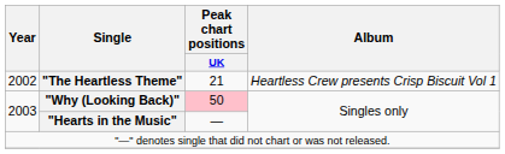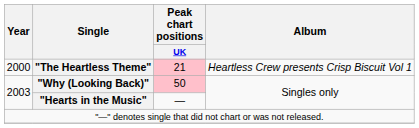"The Heartless Theme" | Year: 2002 -> 2000
"The Heartless Theme" | Peak chart positions / UK: no background -> pink background
